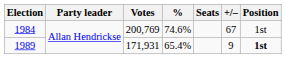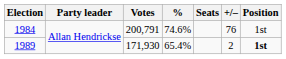1984 | Votes: 200,769 -> 200,791
1984 | +/–: 67 -> 76
1989 | Votes: 171,931 -> 171,930
1989 | +/–: 9 -> 2
